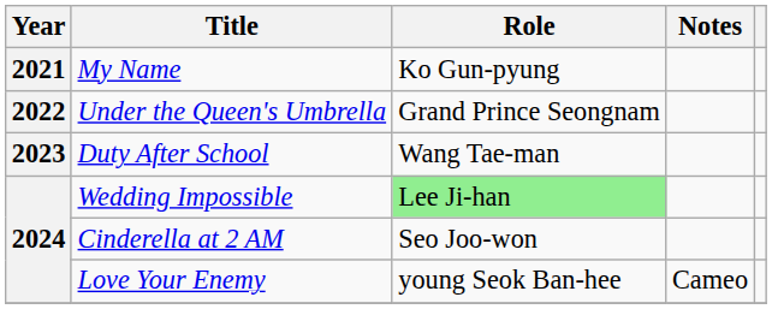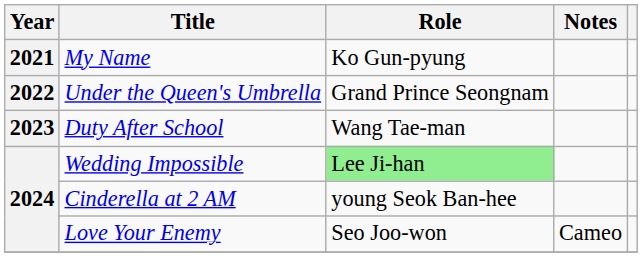Cinderella at 2 AM | Role: Seo Joo-won -> young Seok Ban-hee
Love Your Enemy | Role: young Seok Ban-hee -> Seo Joo-won
